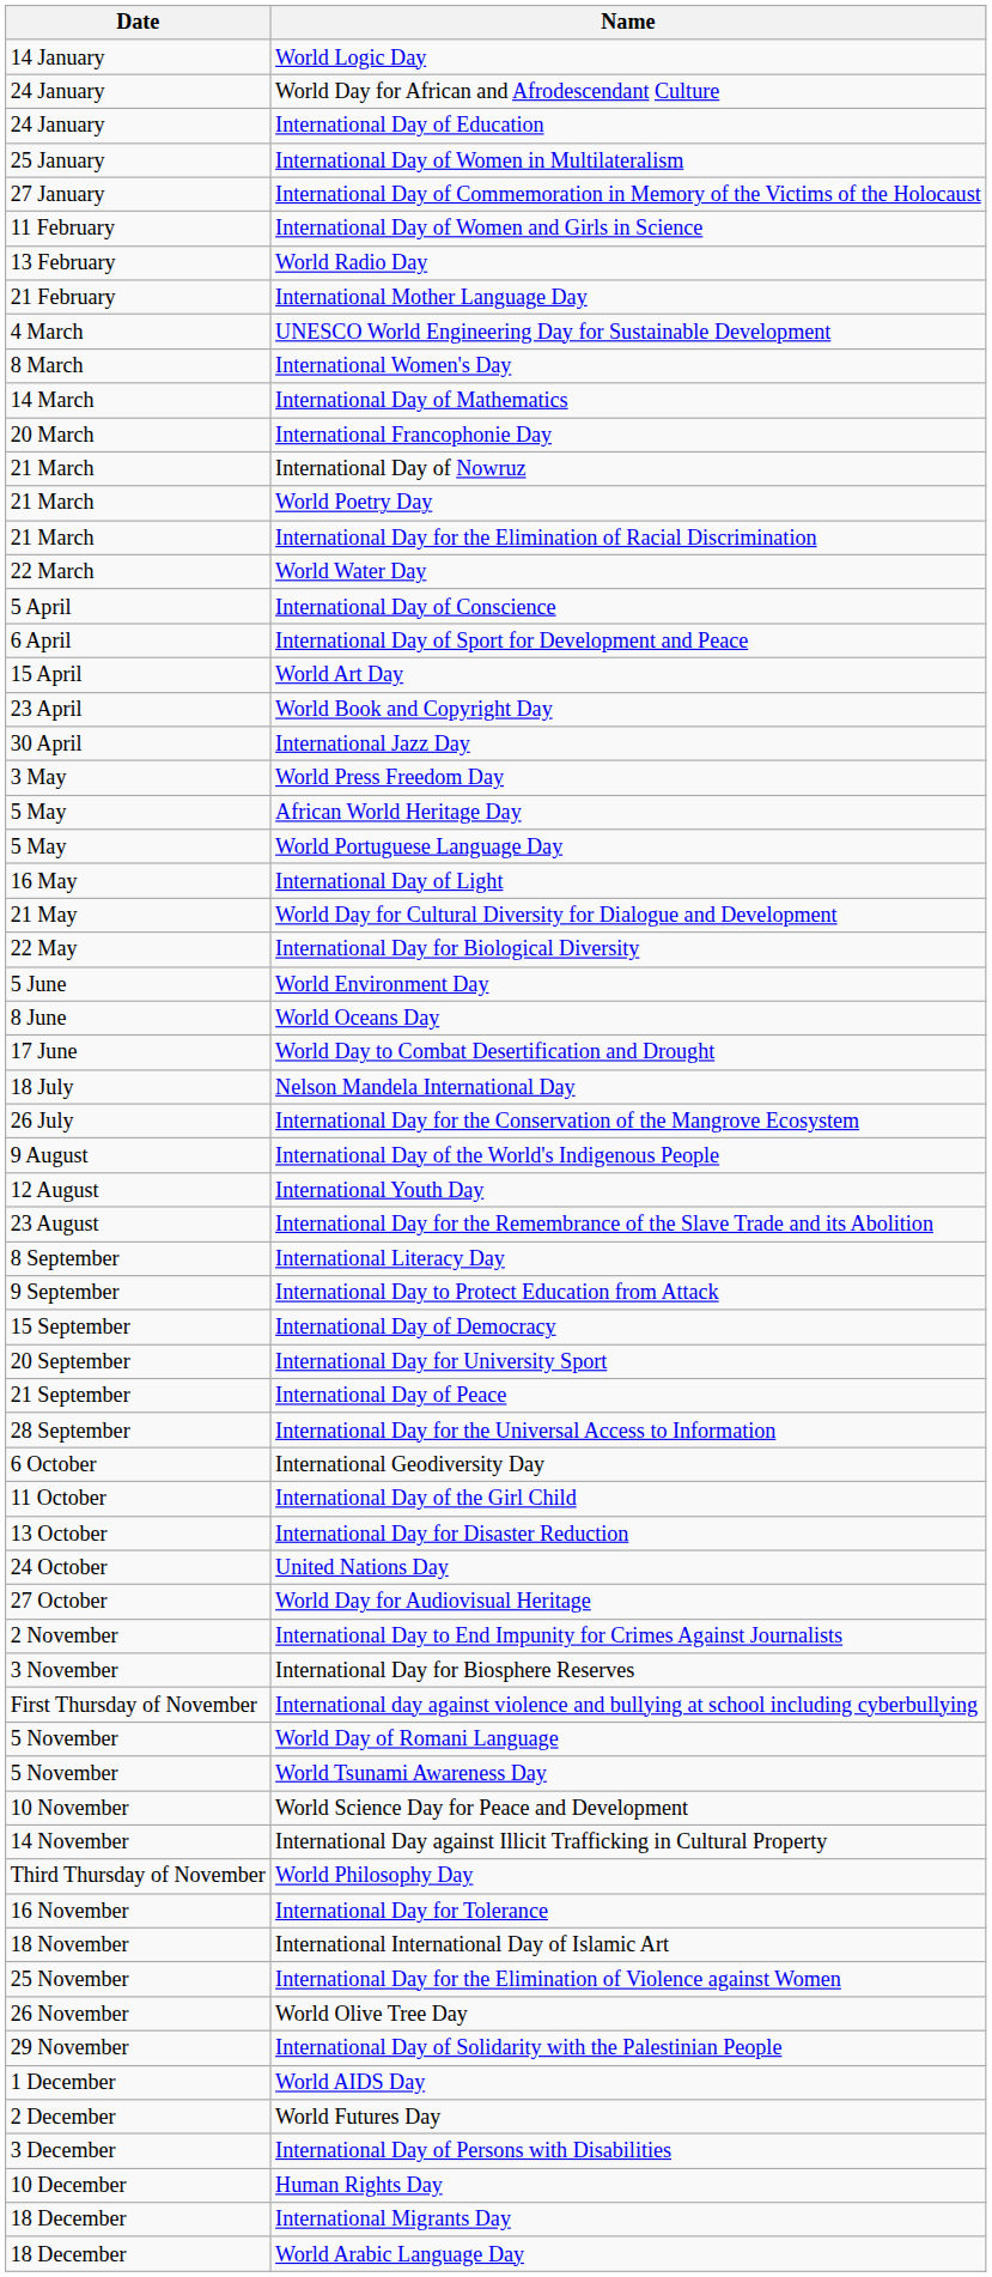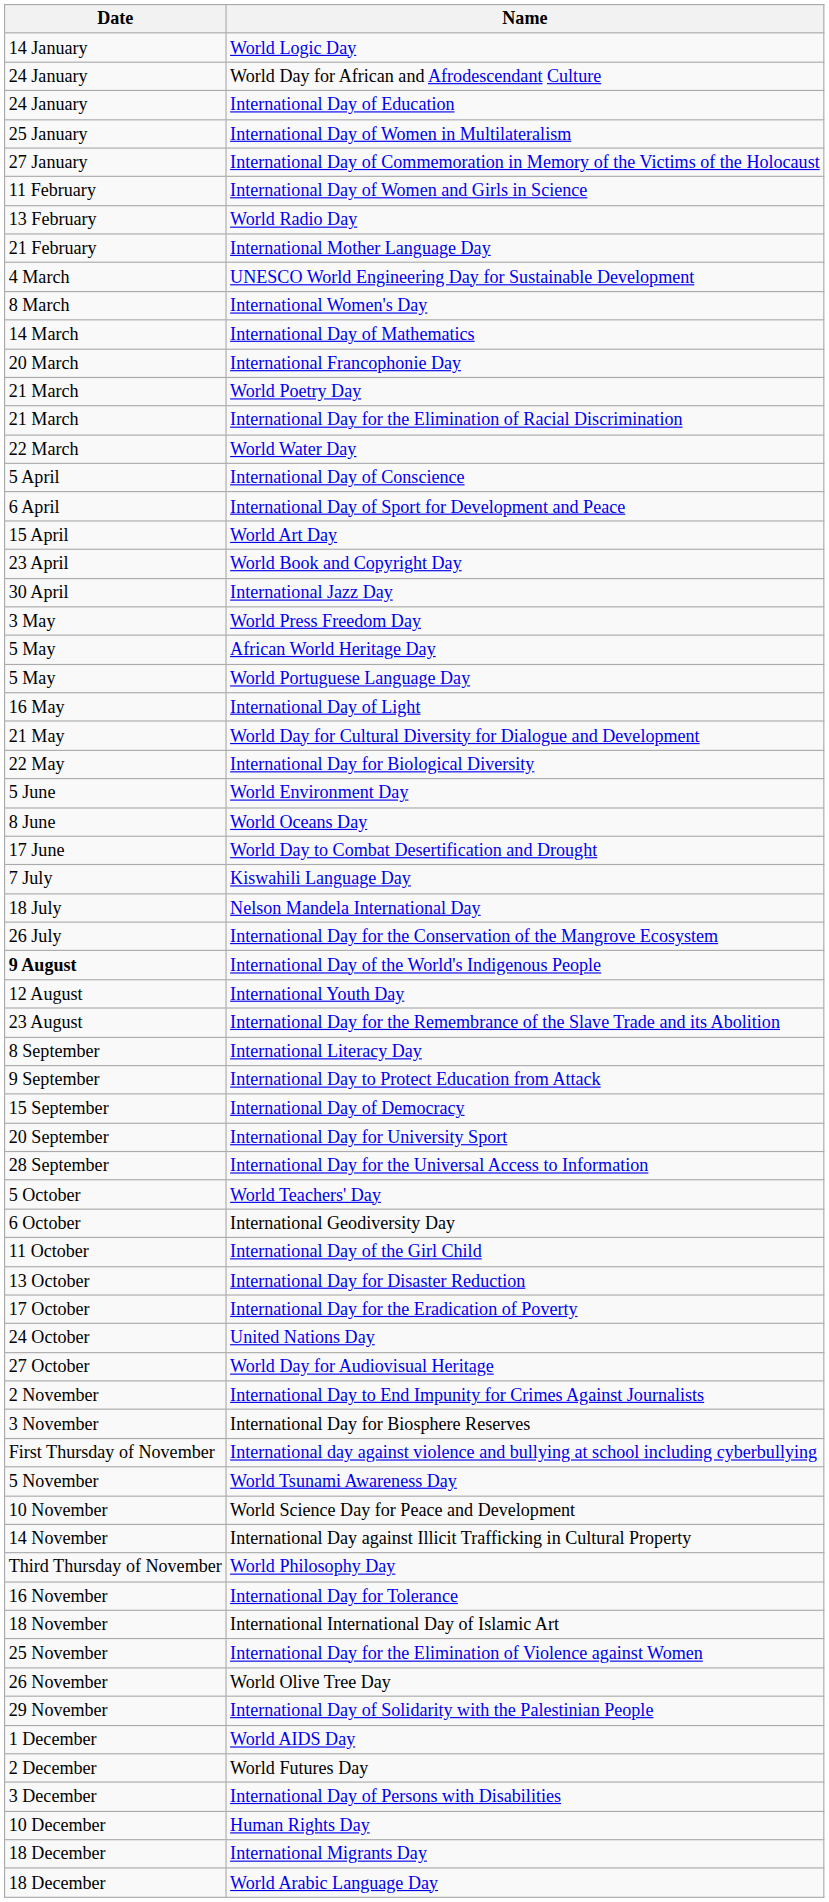- row: 21 March | International Day of Nowruz
+ row: 7 July | Kiswahili Language Day
International Day of the World's Indigenous People | Date: normal -> bold
- row: 21 September | International Day of Peace
+ row: 5 October | World Teachers' Day
+ row: 17 October | International Day for the Eradication of Poverty
- row: 5 November | World Day of Romani Language
